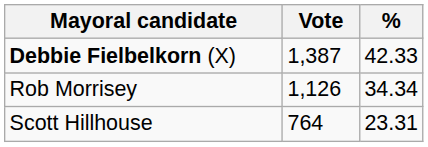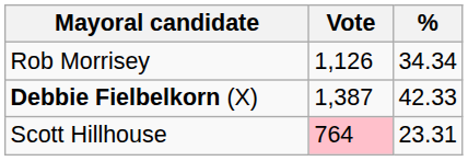rows swapped: Debbie Fielbelkorn (X) <-> Rob Morrisey
Scott Hillhouse | Vote: no background -> pink background
